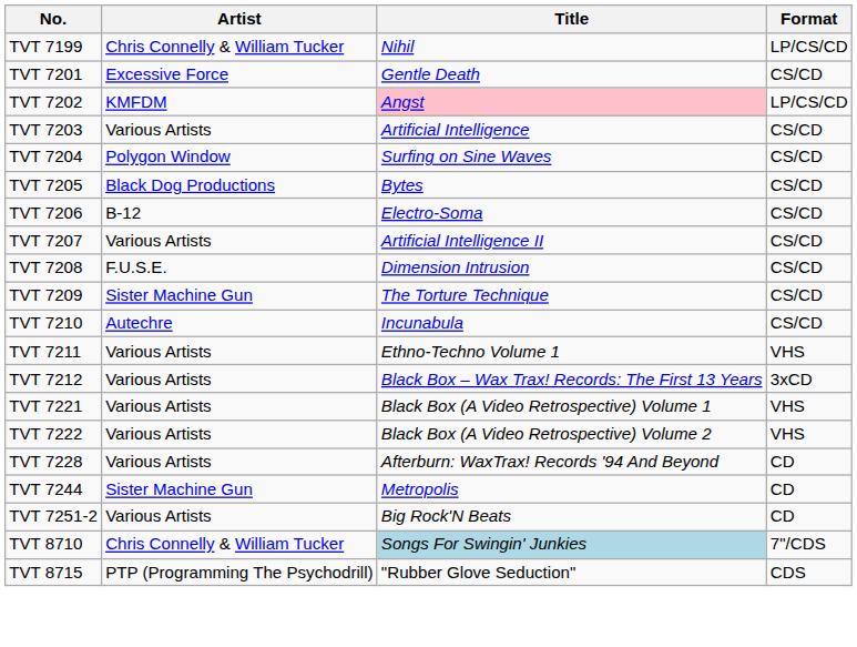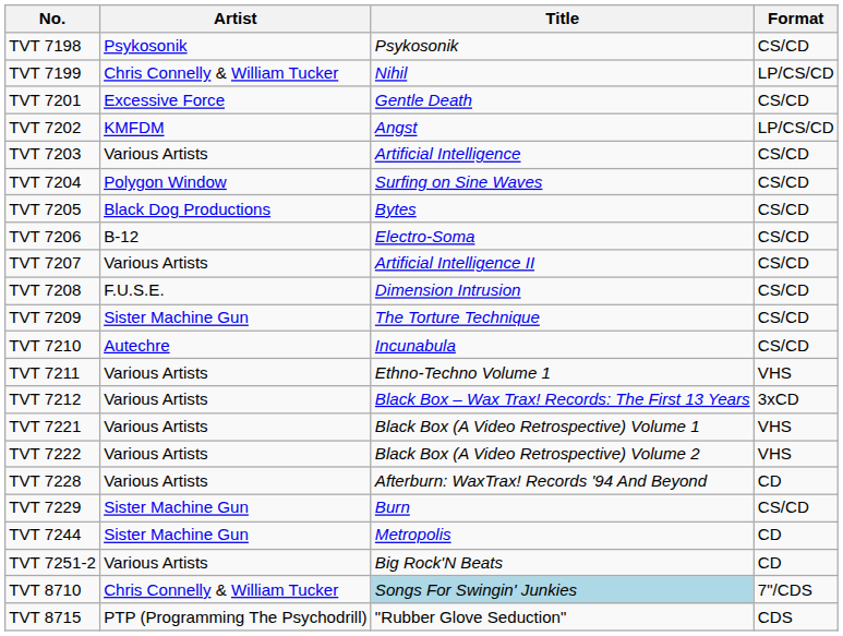+ row: TVT 7198 | Psykosonik | Psykosonik | CS/CD
TVT 7202 | Title: pink background -> no background
+ row: TVT 7229 | Sister Machine Gun | Burn | CS/CD
